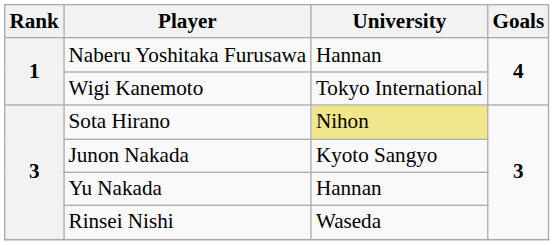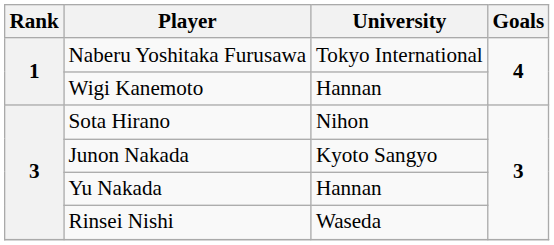Naberu Yoshitaka Furusawa | University: Hannan -> Tokyo International
Wigi Kanemoto | University: Tokyo International -> Hannan
Sota Hirano | University: khaki background -> no background
